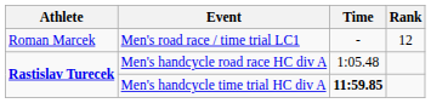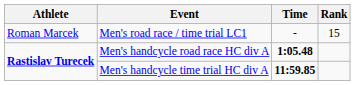Men's road race / time trial LC1 | Rank: 12 -> 15
Men's handcycle road race HC div A | Time: normal -> bold
